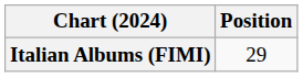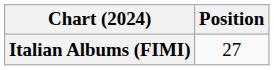Italian Albums (FIMI) | Position: 29 -> 27
